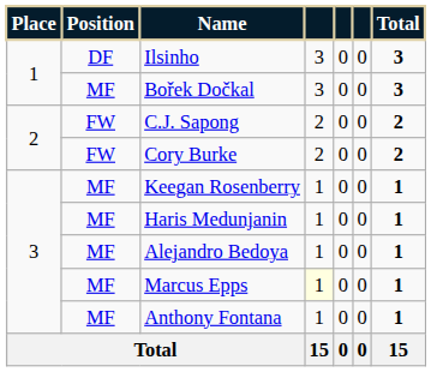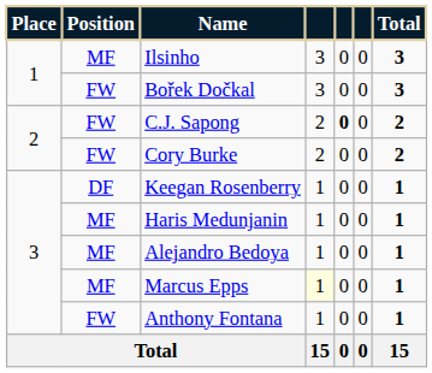Ilsinho | Position: DF -> MF
Bořek Dočkal | Position: MF -> FW
C.J. Sapong | column 5: normal -> bold
Keegan Rosenberry | Position: MF -> DF
Anthony Fontana | Position: MF -> FW
